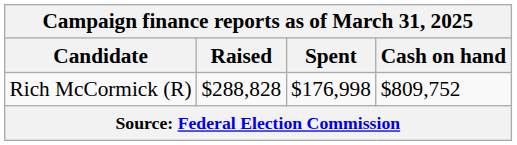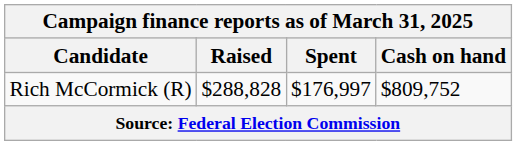Rich McCormick (R) | Spent: $176,998 -> $176,997
